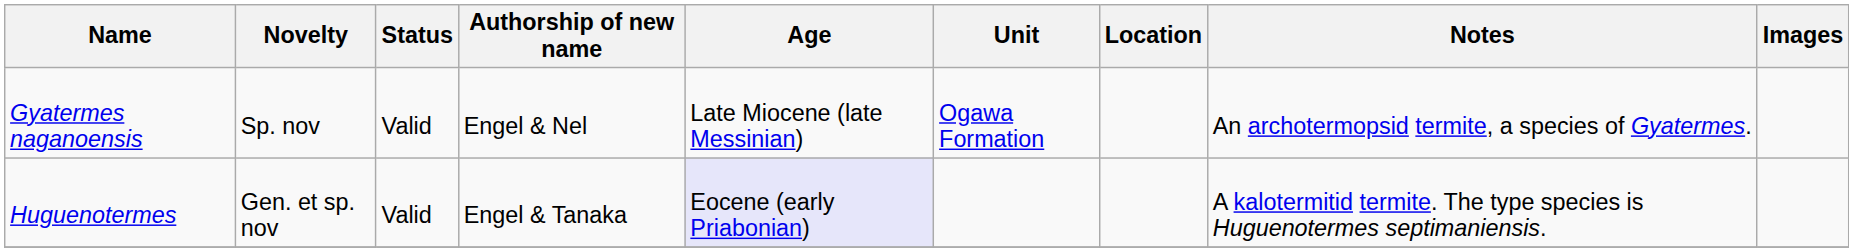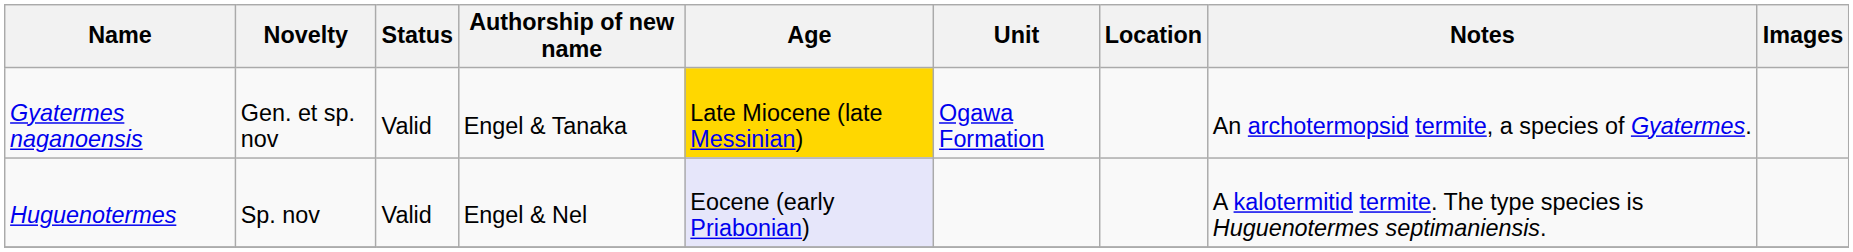Gyatermes naganoensis | Novelty: Sp. nov -> Gen. et sp. nov
Gyatermes naganoensis | Authorship of new name: Engel & Nel -> Engel & Tanaka
Gyatermes naganoensis | Age: no background -> gold background
Huguenotermes | Novelty: Gen. et sp. nov -> Sp. nov
Huguenotermes | Authorship of new name: Engel & Tanaka -> Engel & Nel
